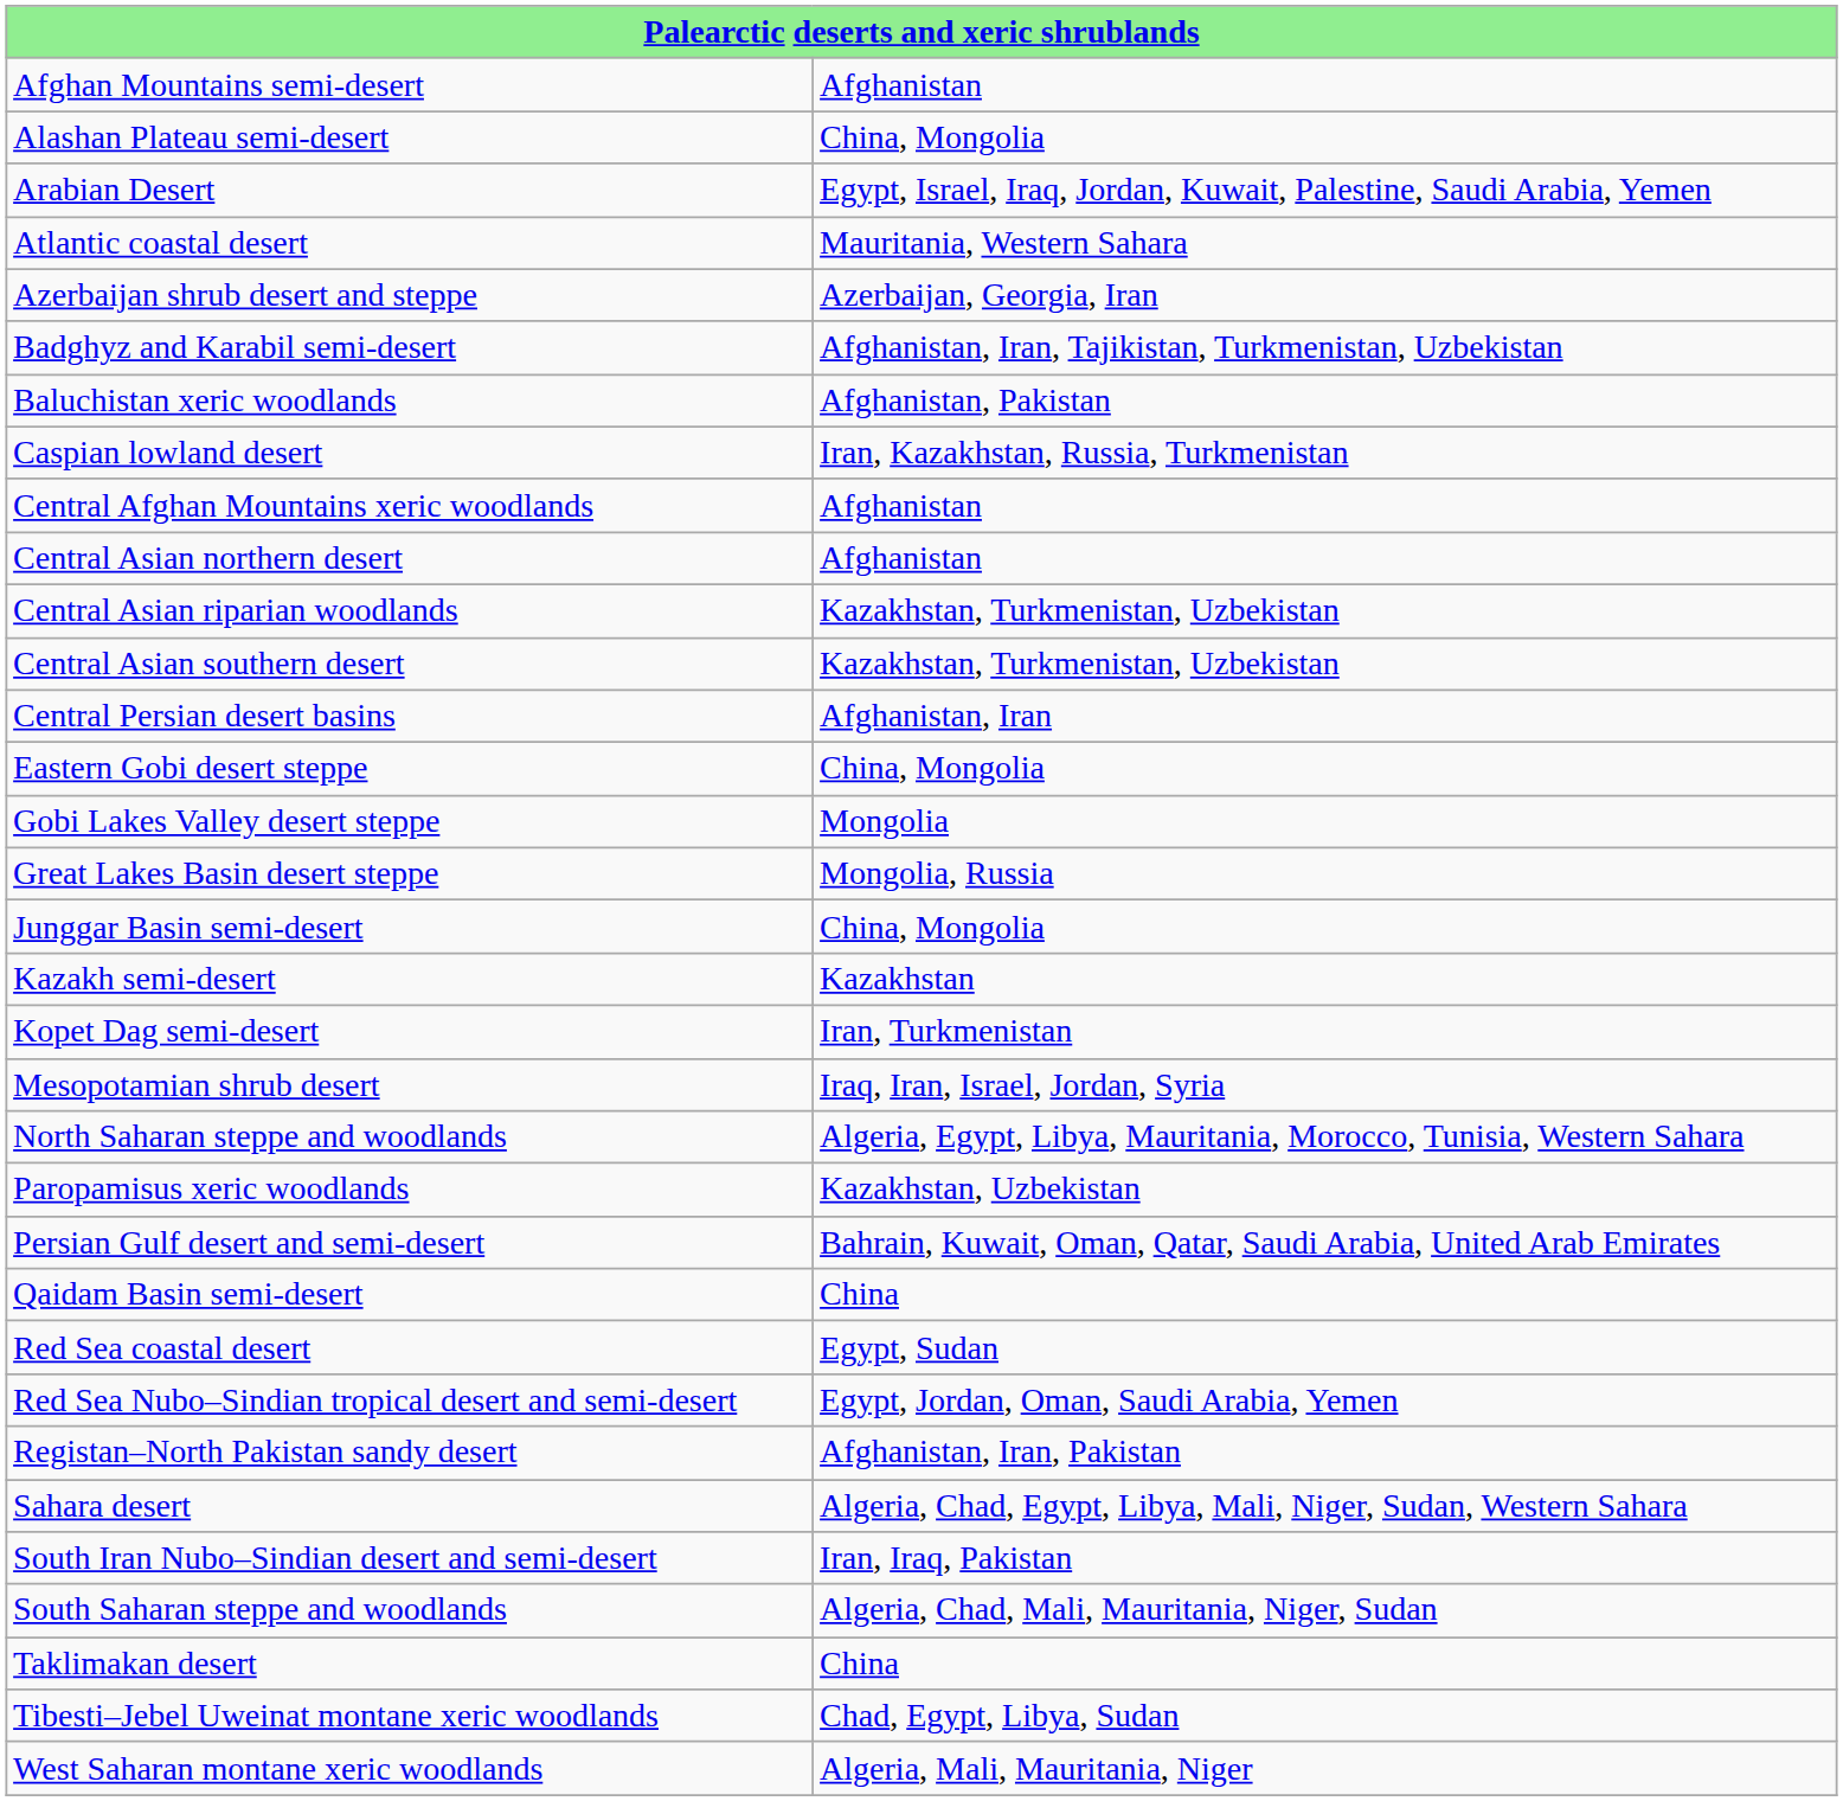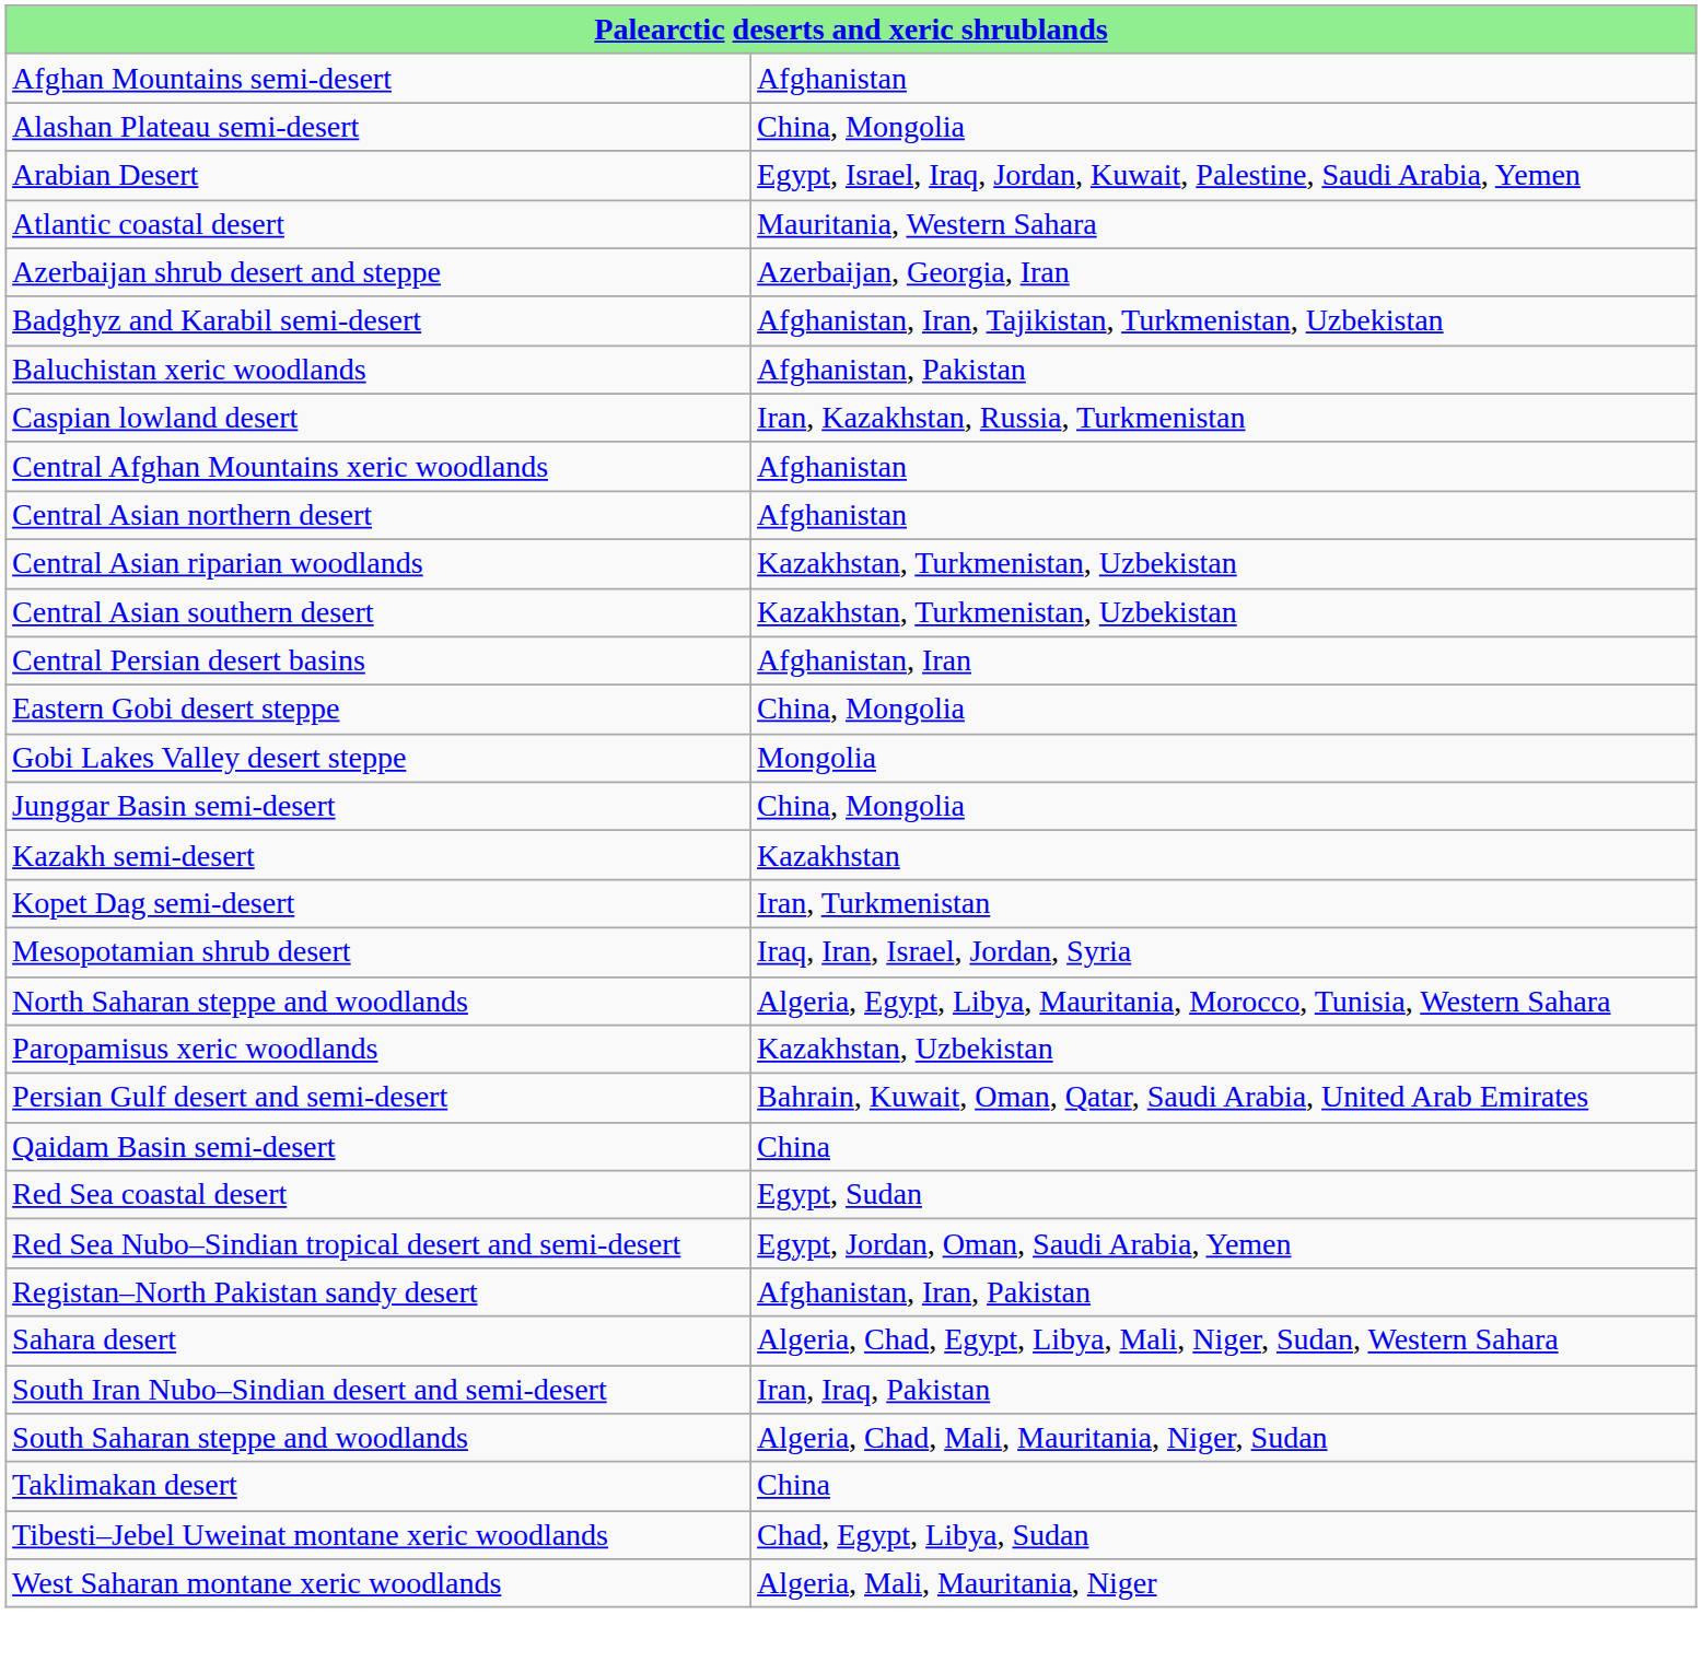- row: Great Lakes Basin desert steppe | Mongolia, Russia
